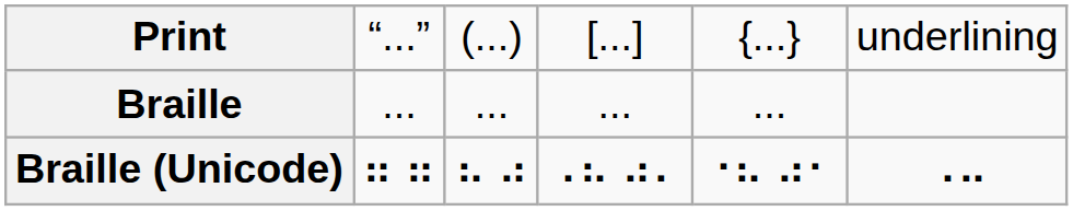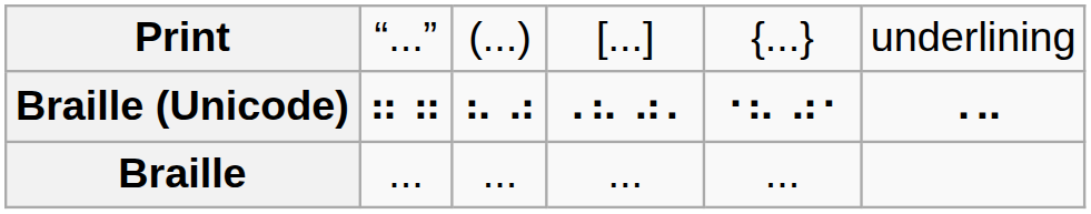rows swapped: Braille <-> Braille (Unicode)
